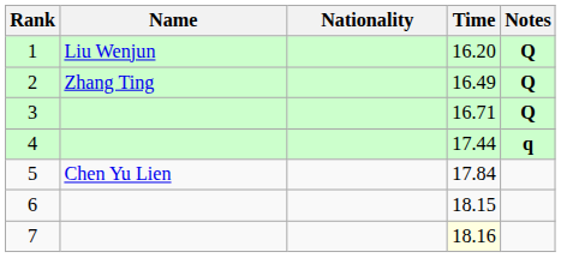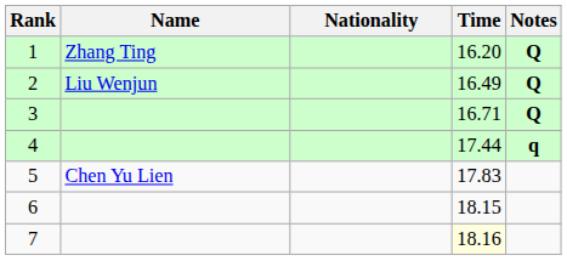1 | Name: Liu Wenjun -> Zhang Ting
2 | Name: Zhang Ting -> Liu Wenjun
5 | Time: 17.84 -> 17.83
